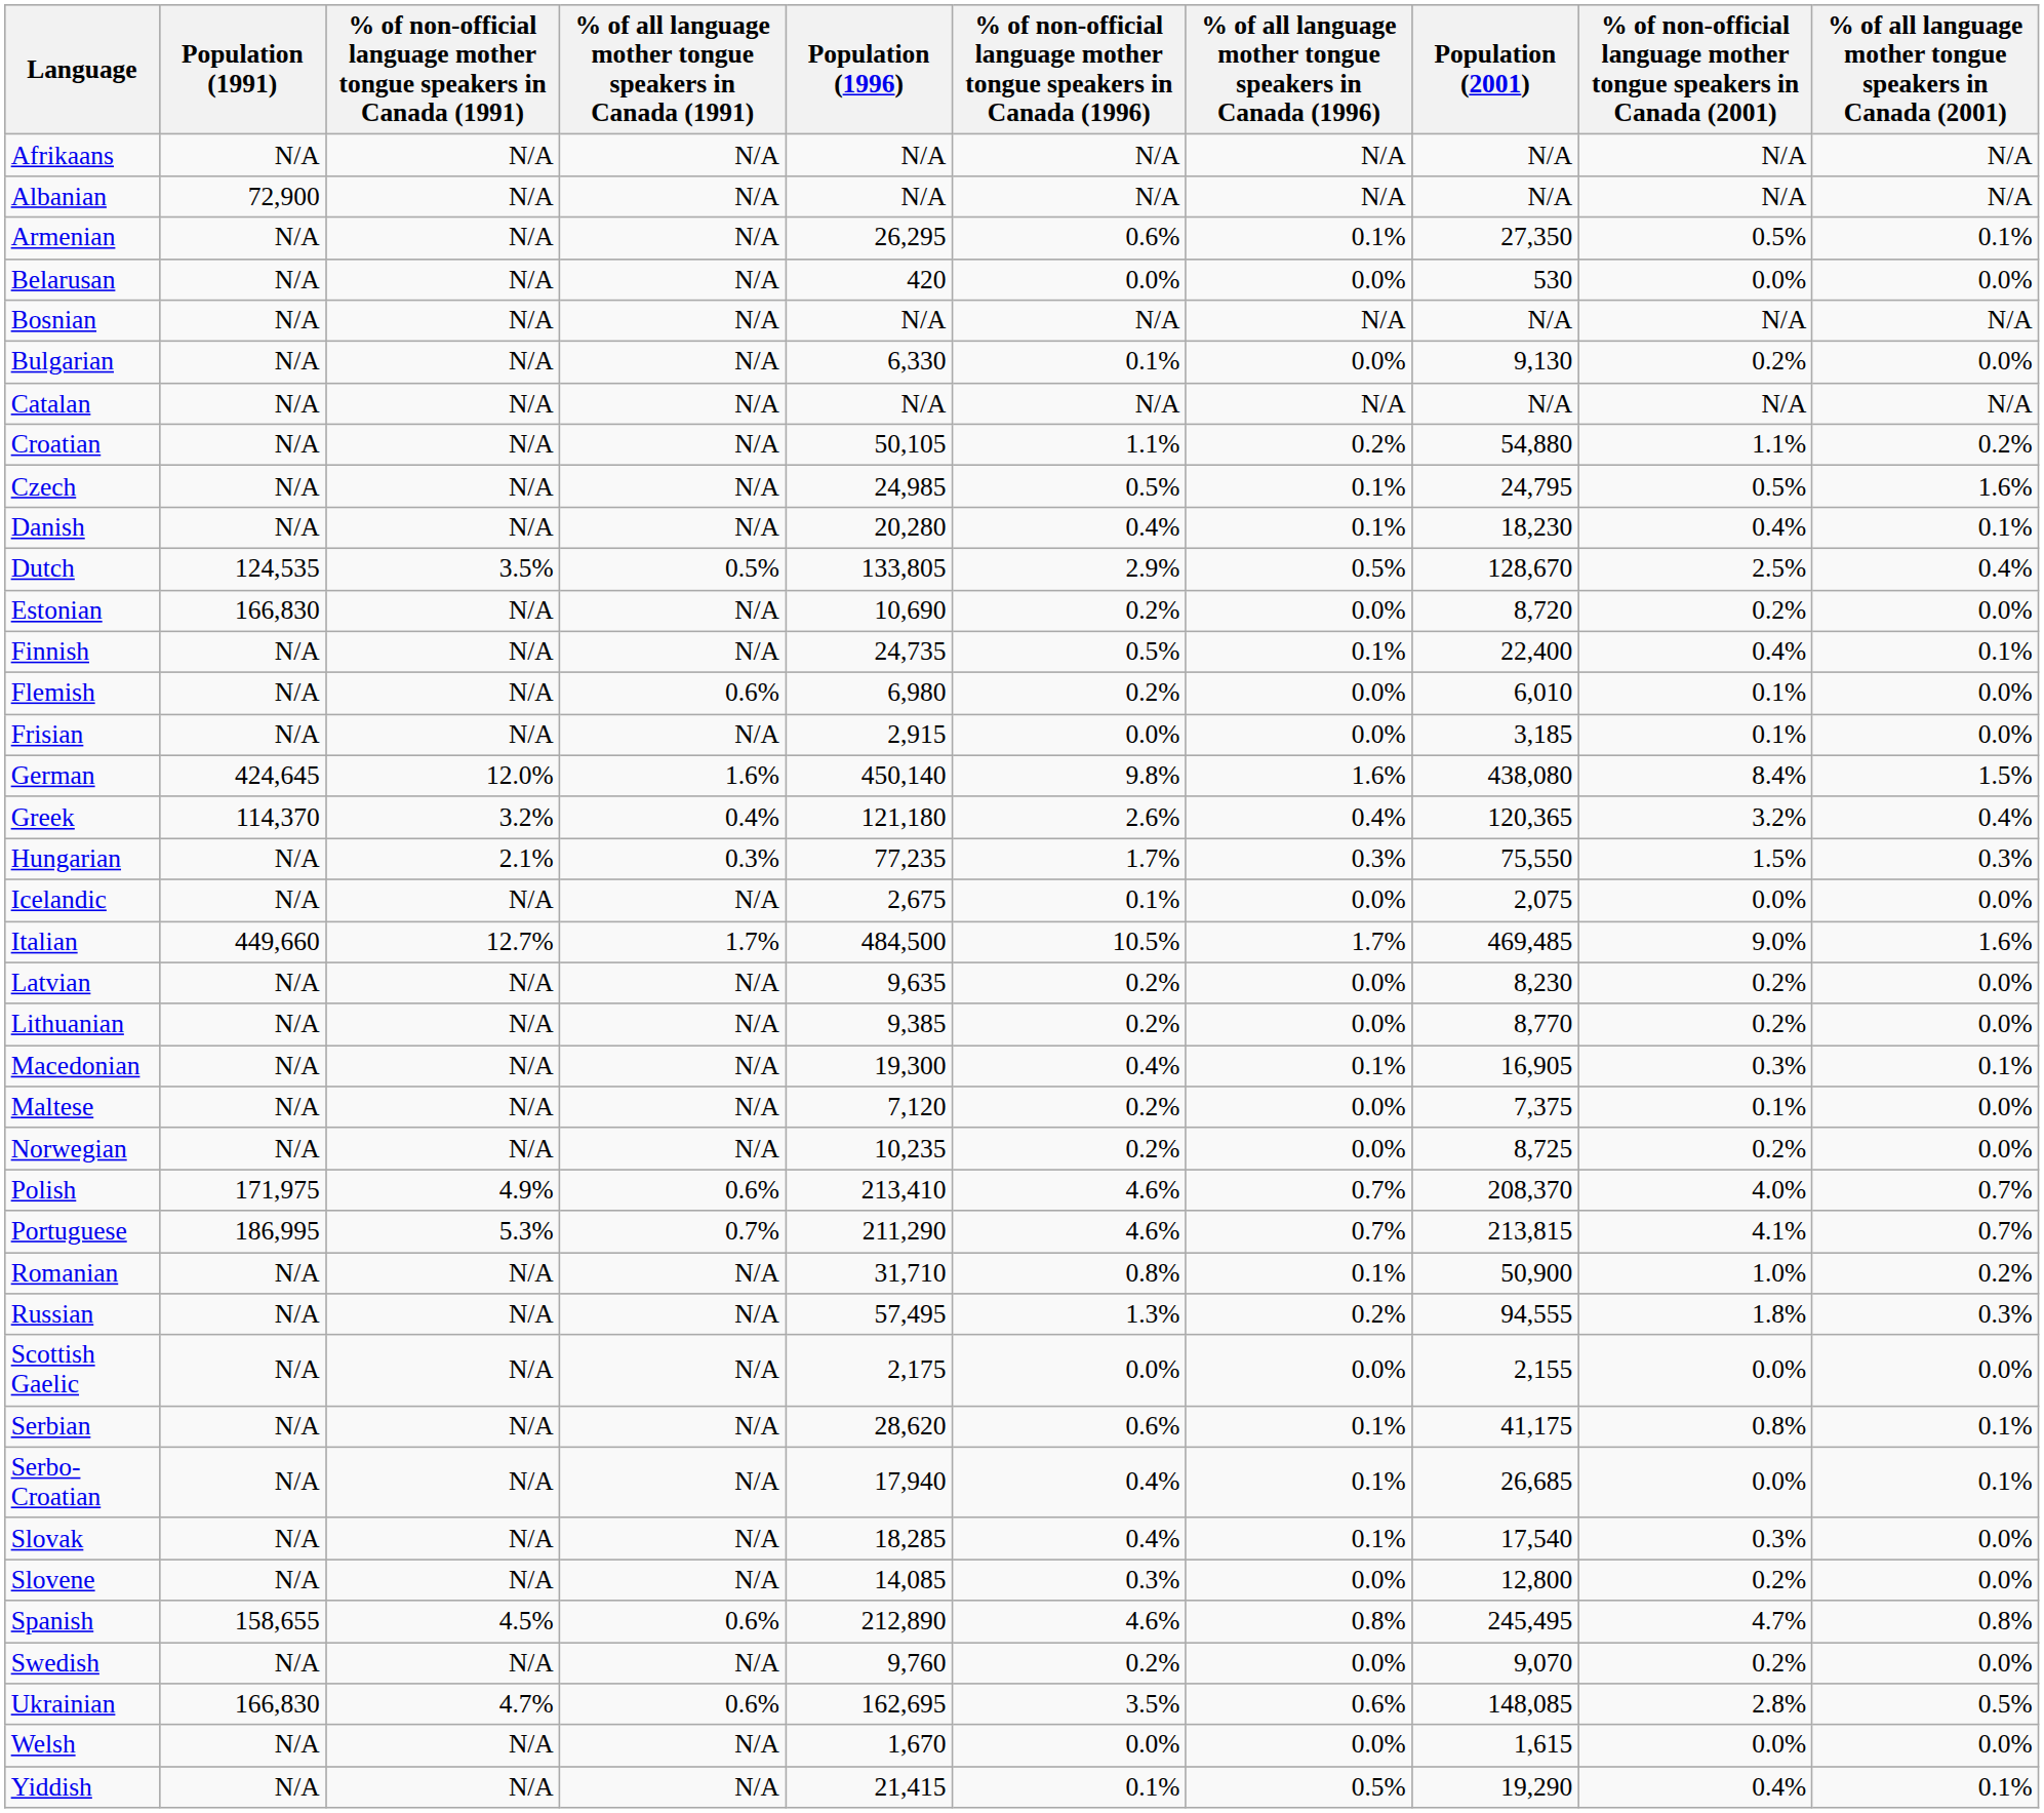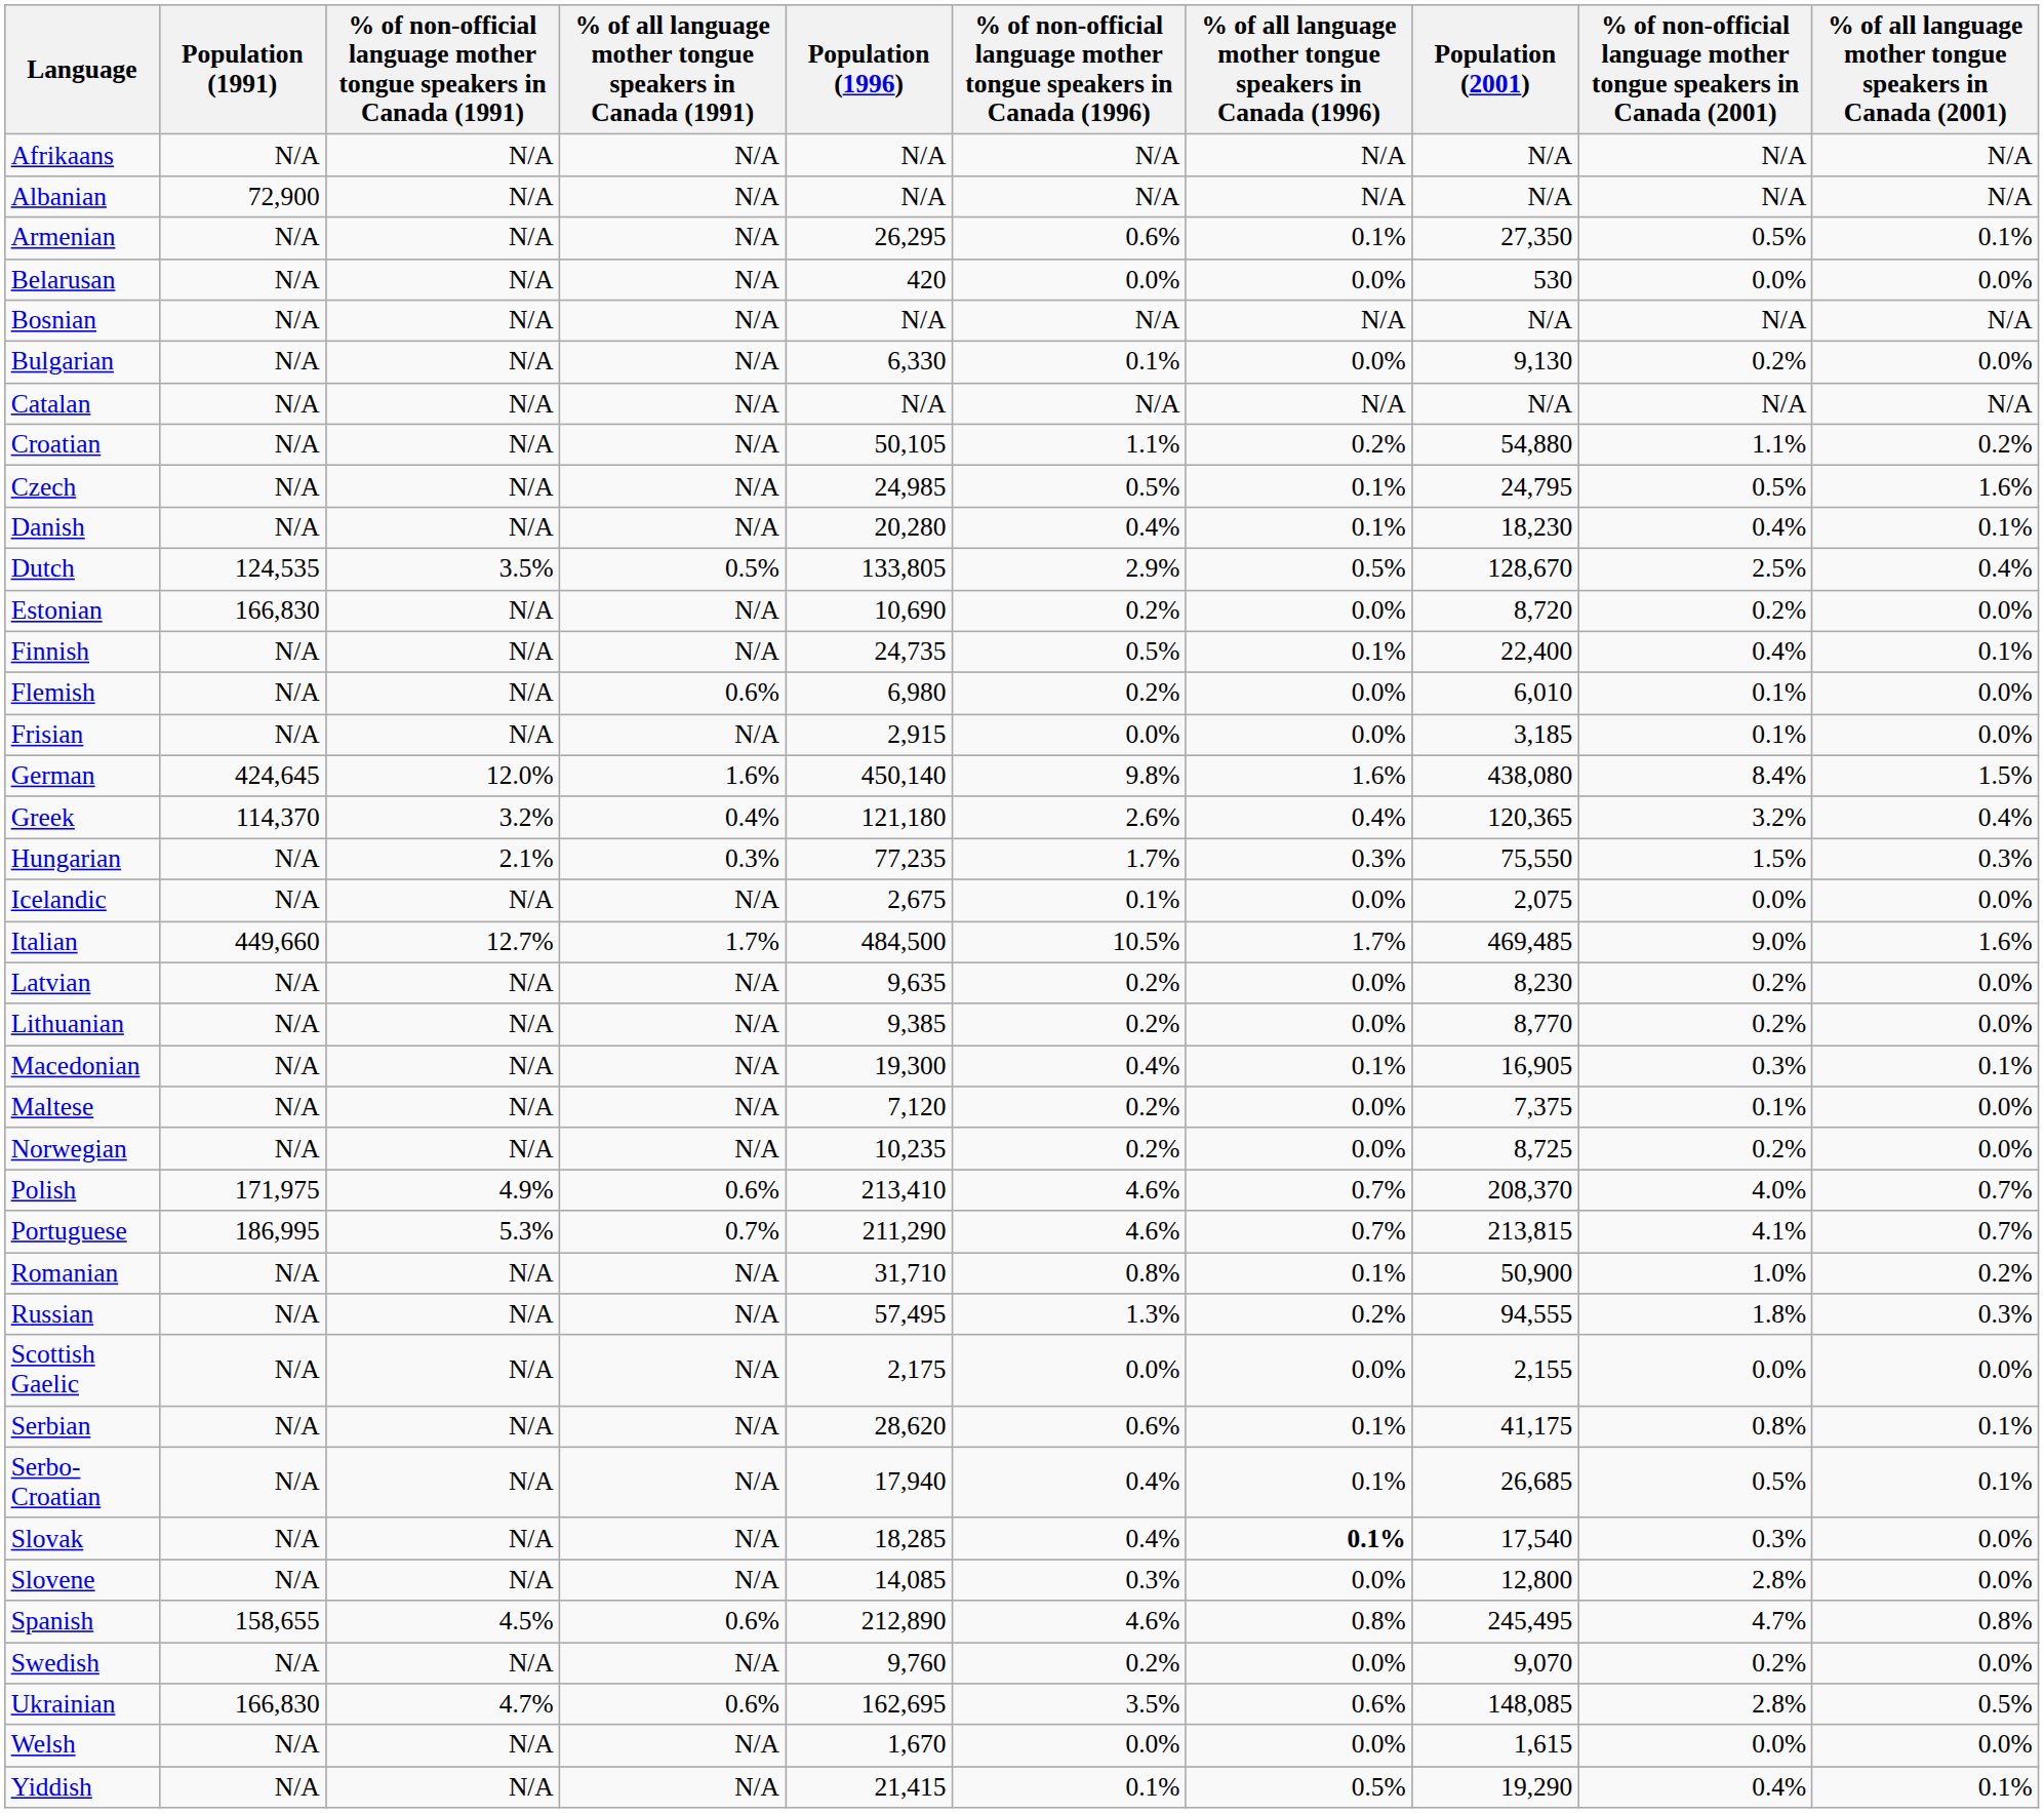Serbo-Croatian | column 9: 0.0% -> 0.5%
Slovak | % of all language mother tongue speakers in Canada (1996): normal -> bold
Slovene | column 9: 0.2% -> 2.8%
